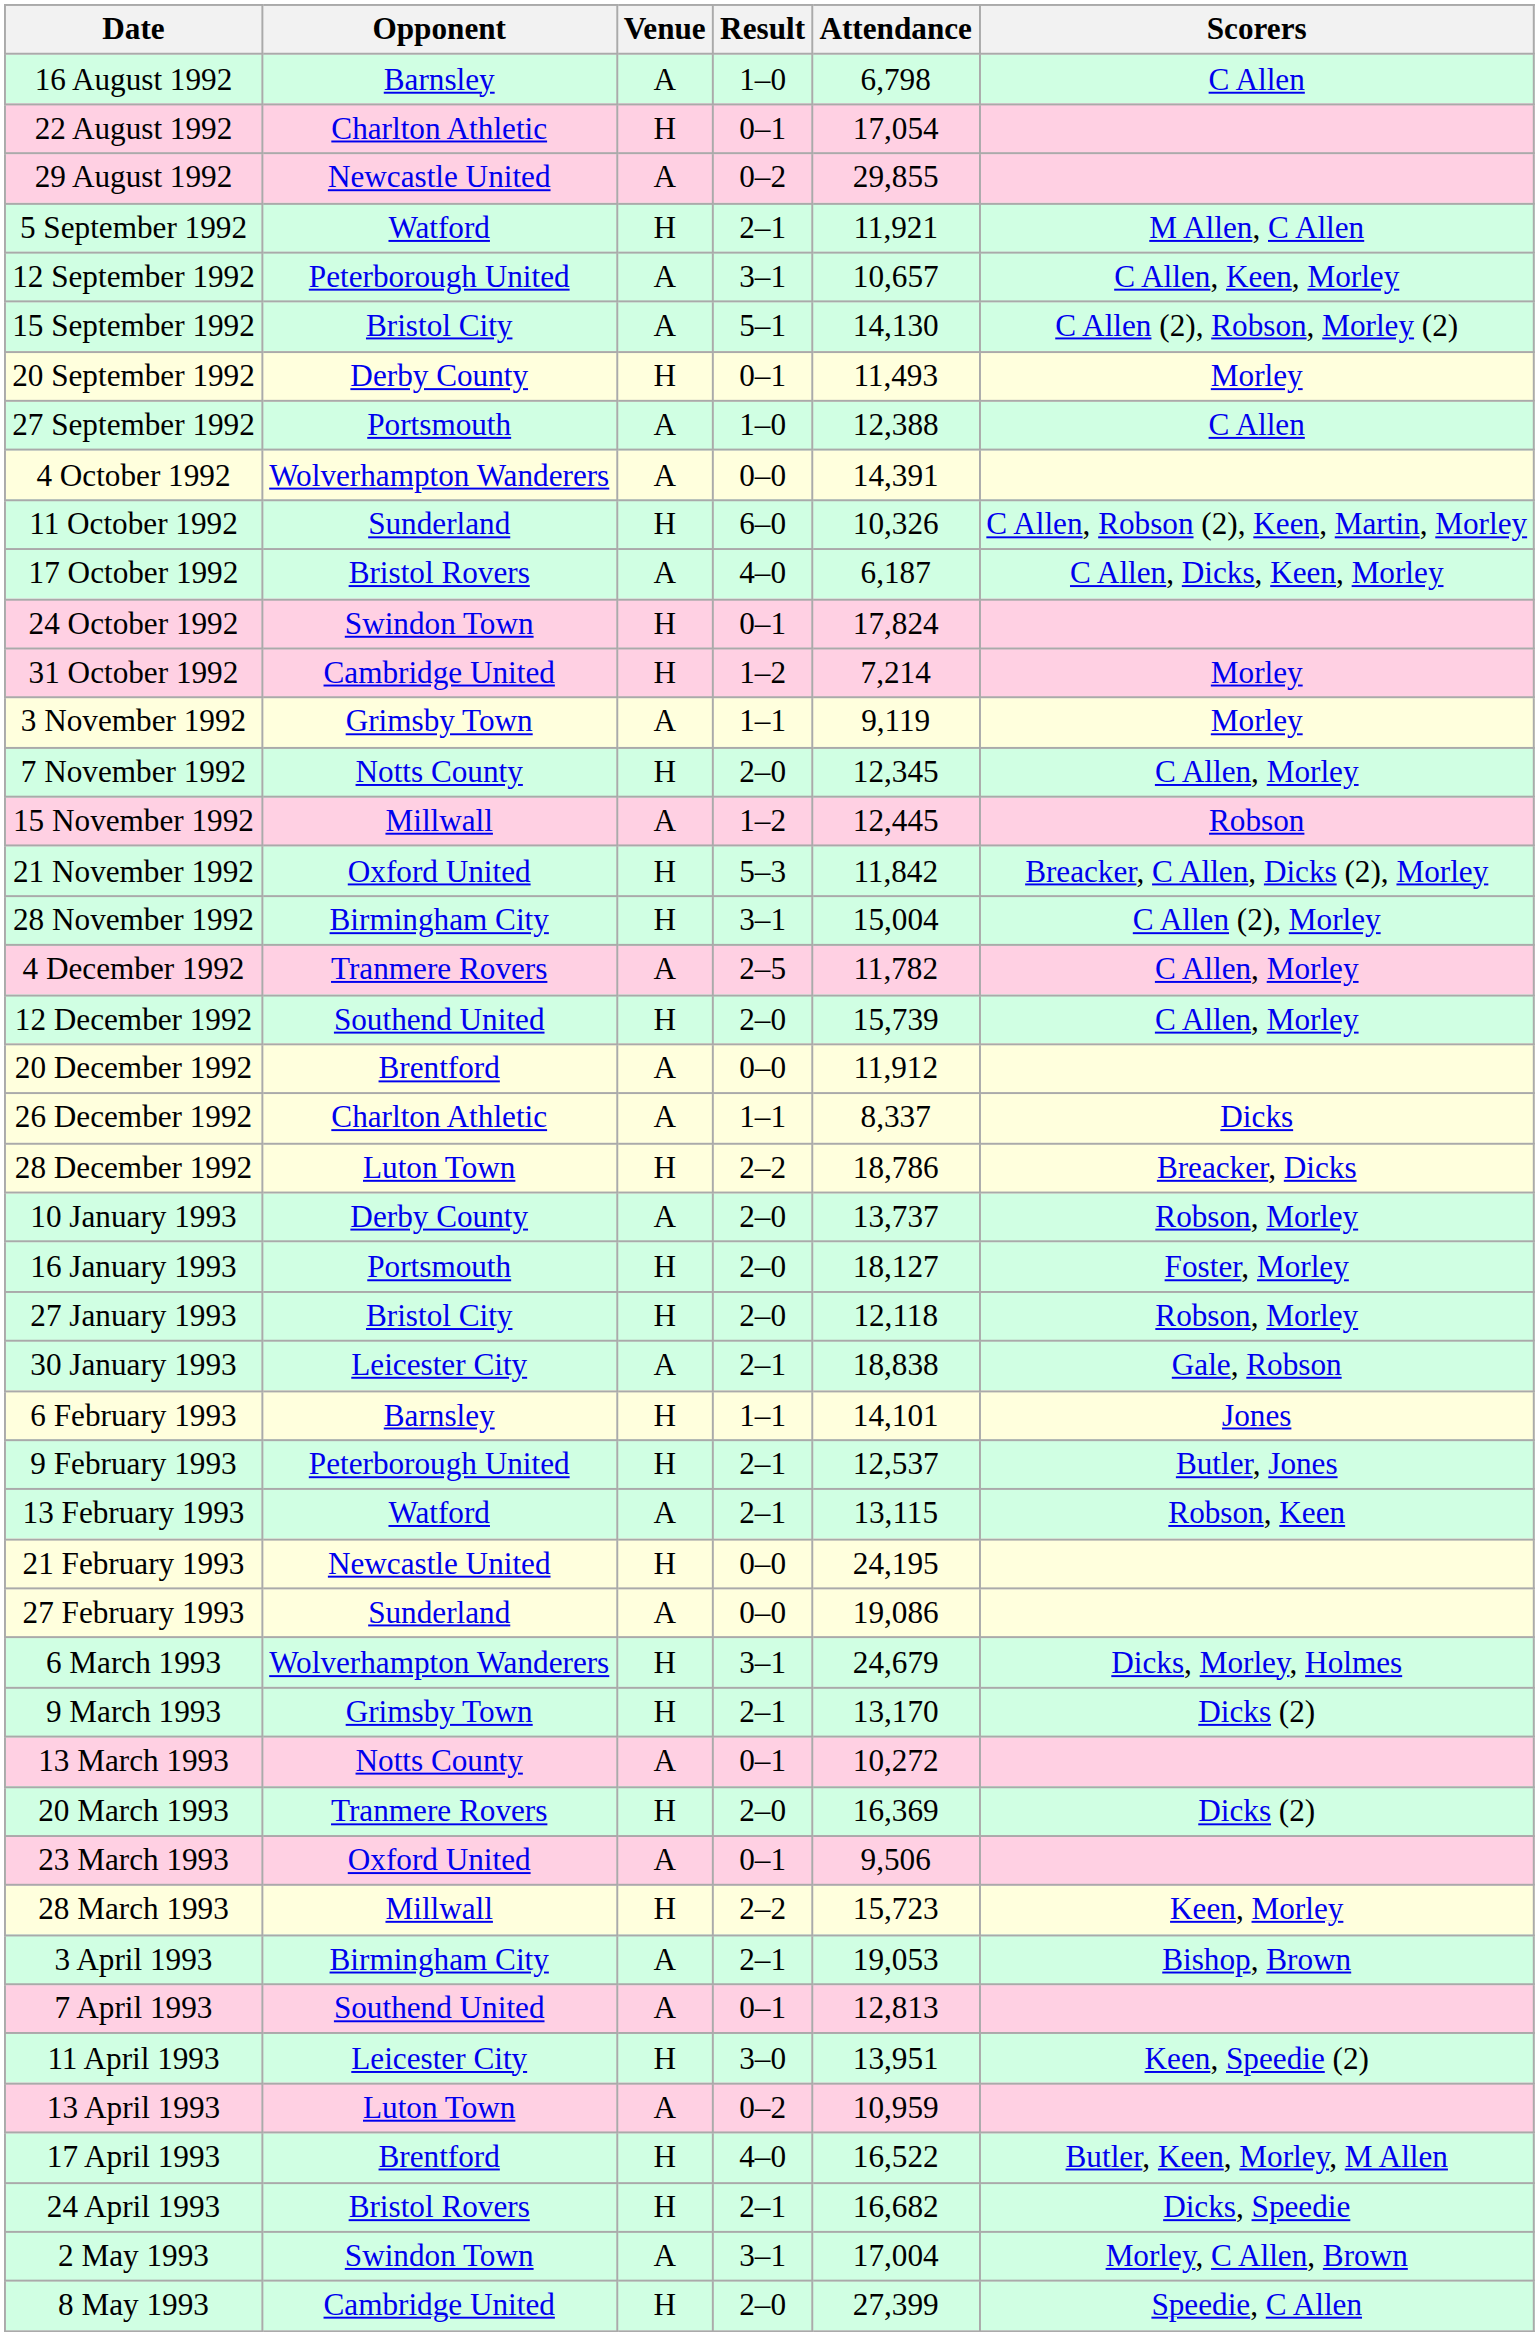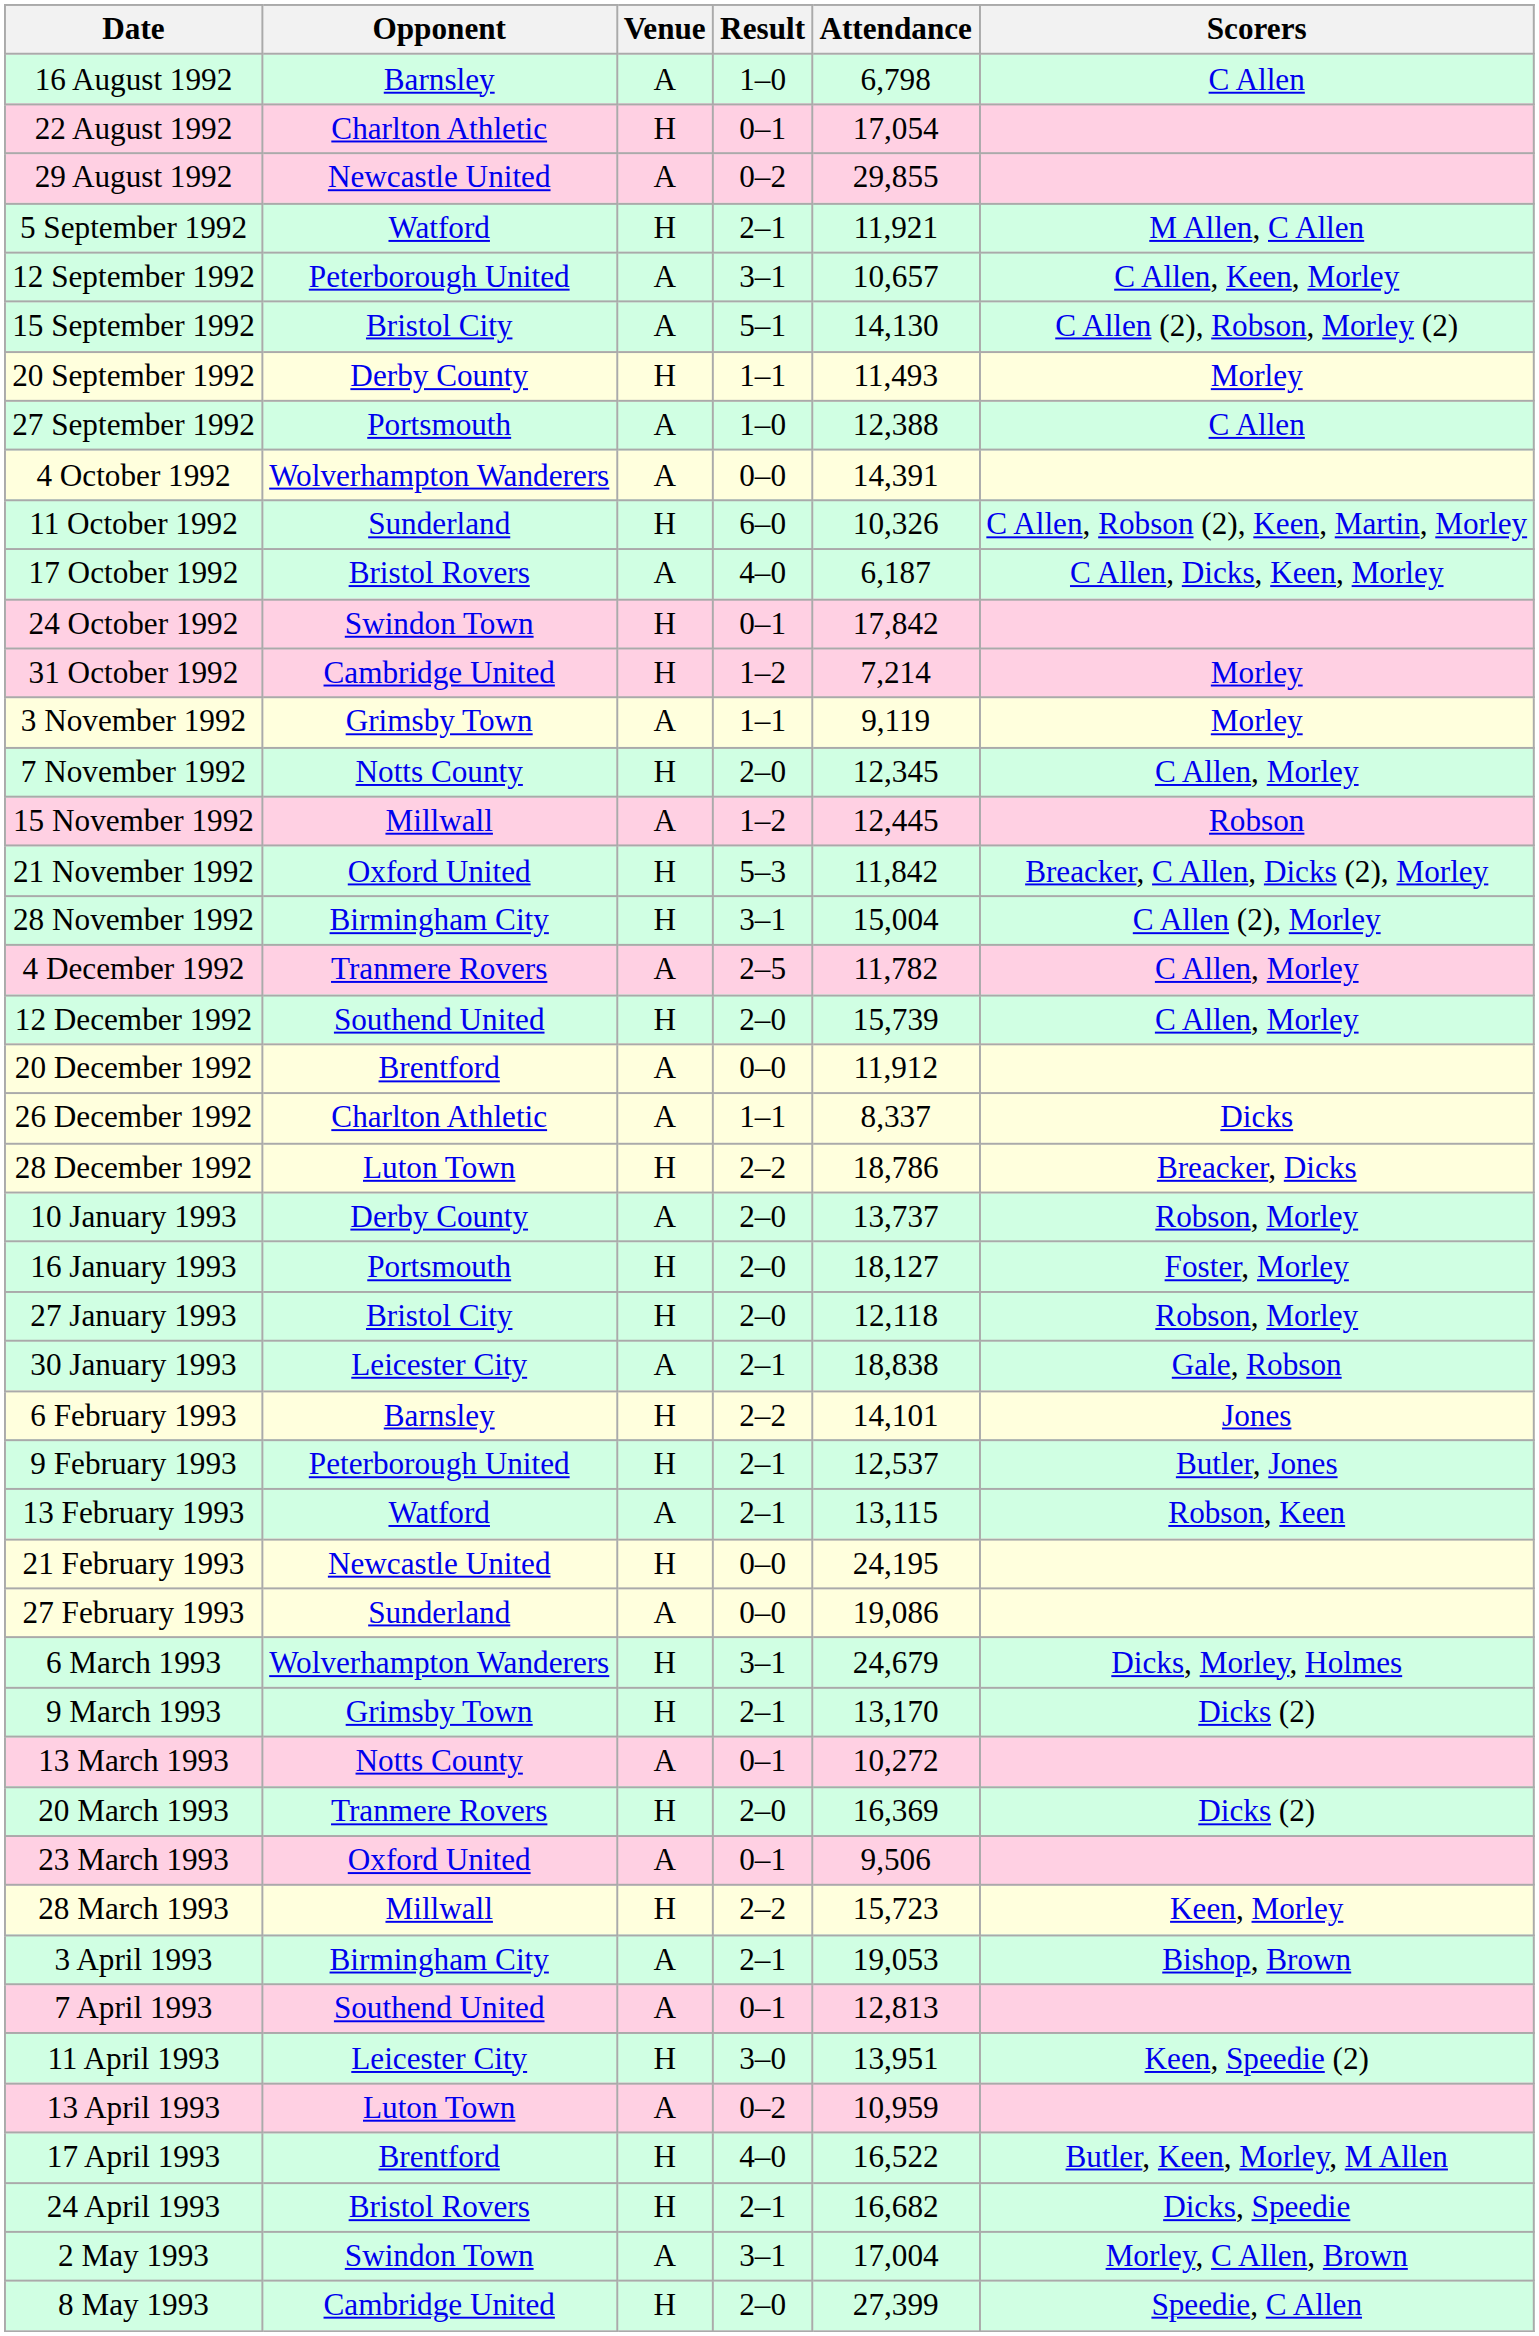20 September 1992 | Result: 0–1 -> 1–1
24 October 1992 | Attendance: 17,824 -> 17,842
6 February 1993 | Result: 1–1 -> 2–2
